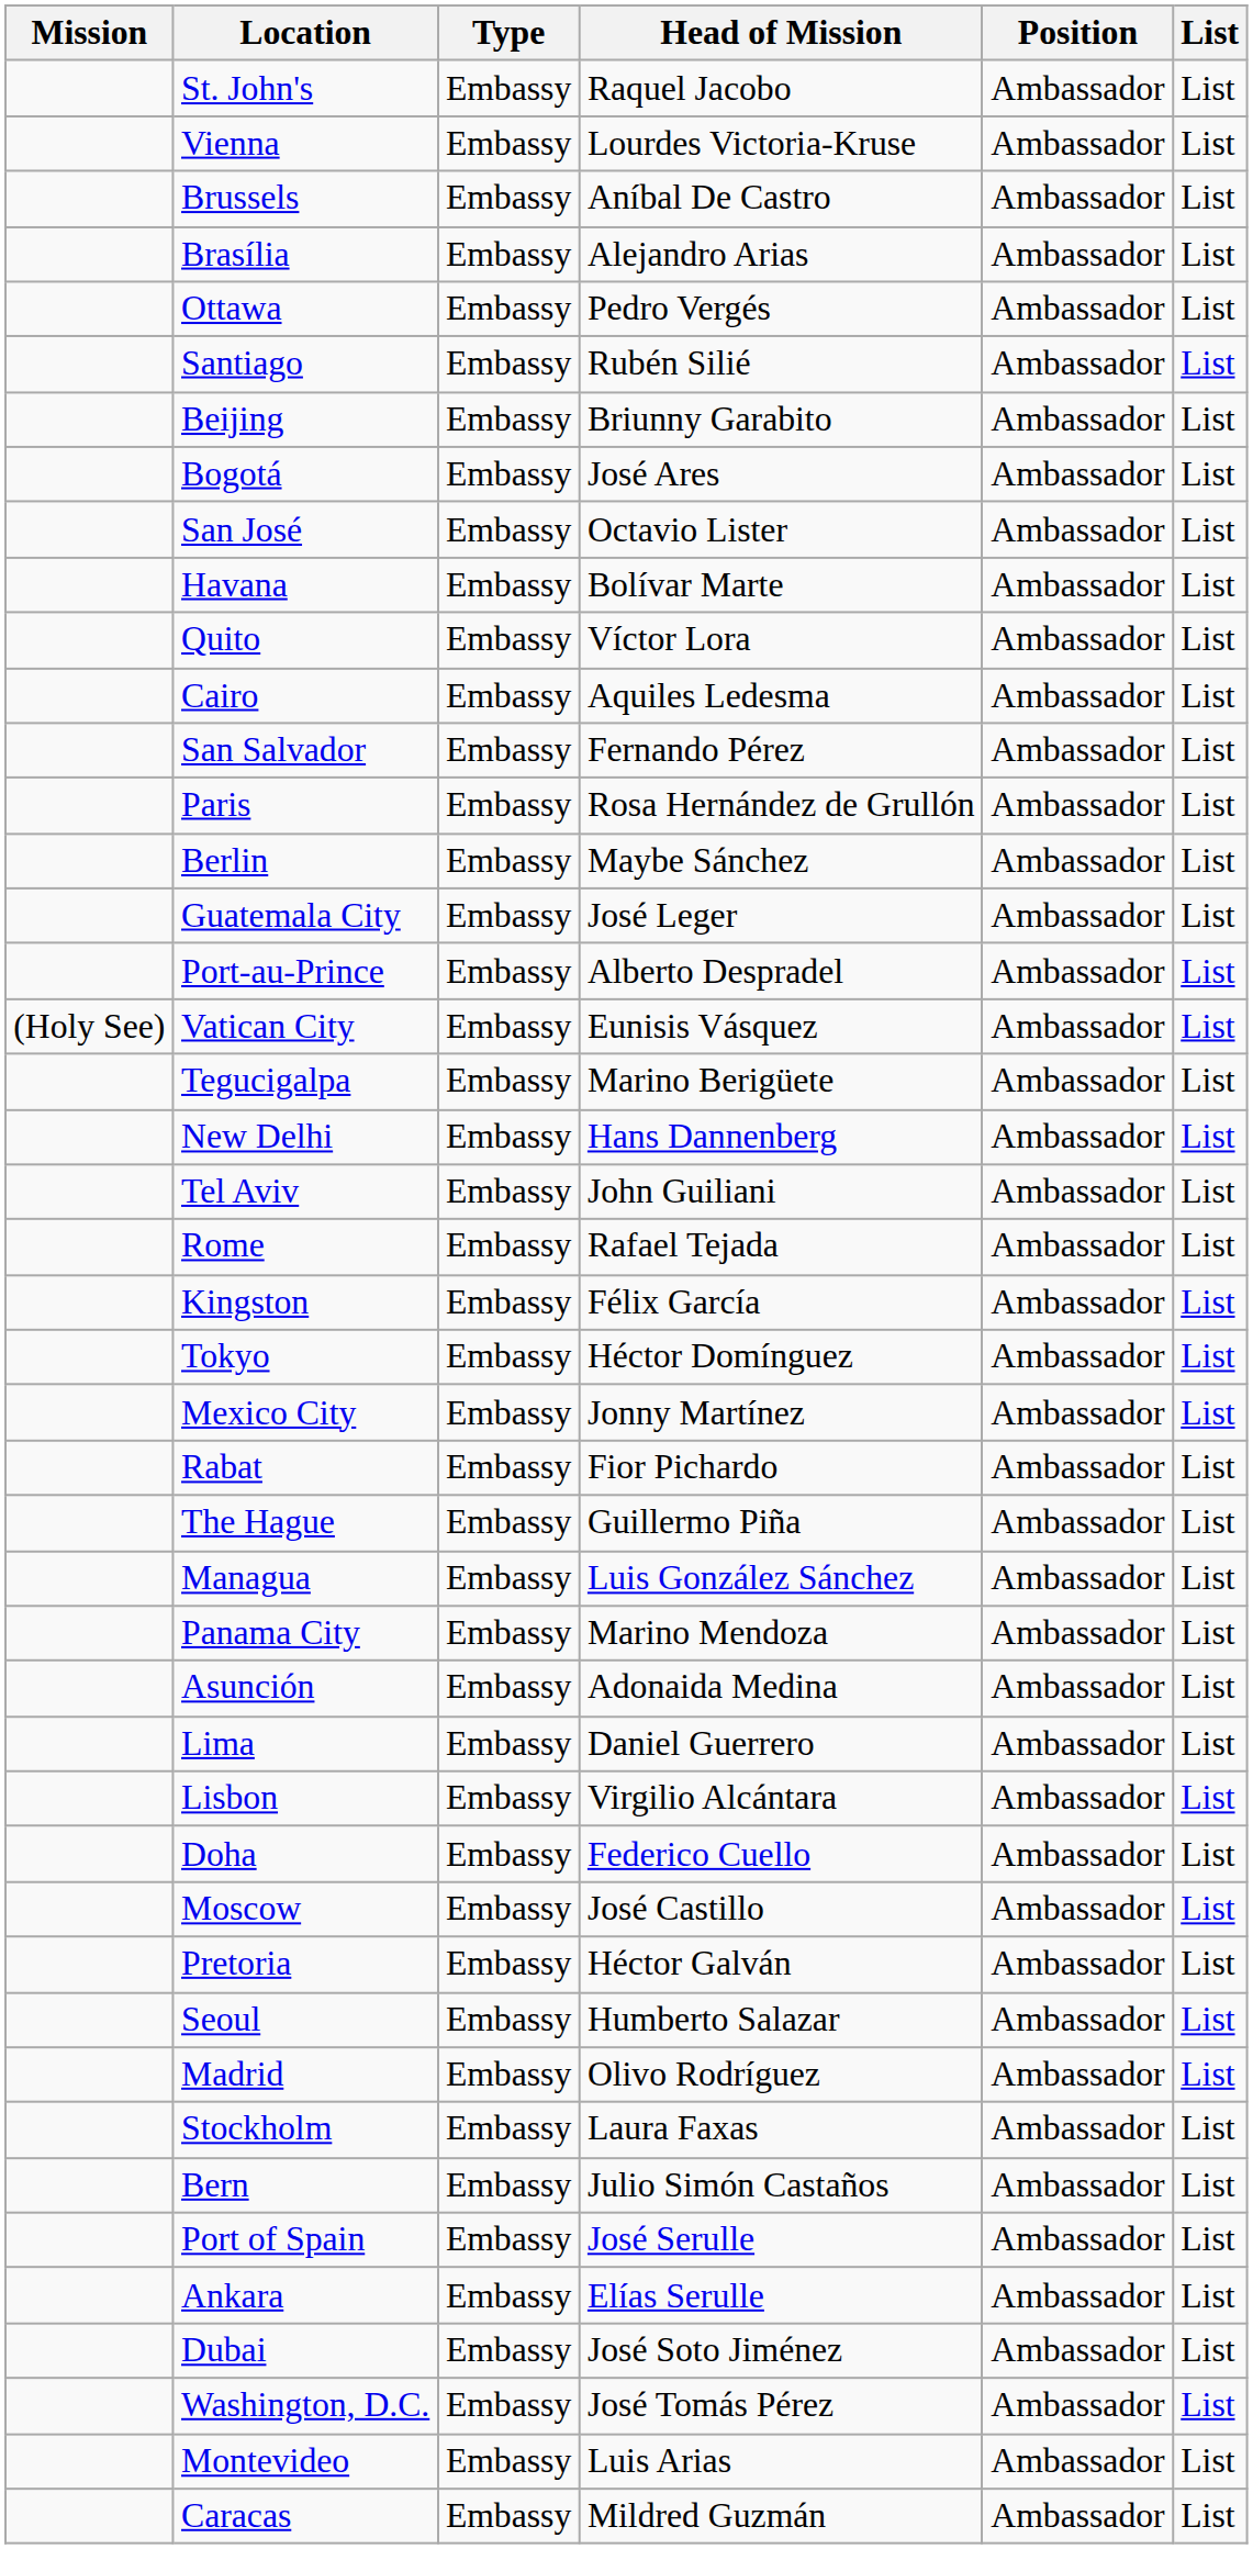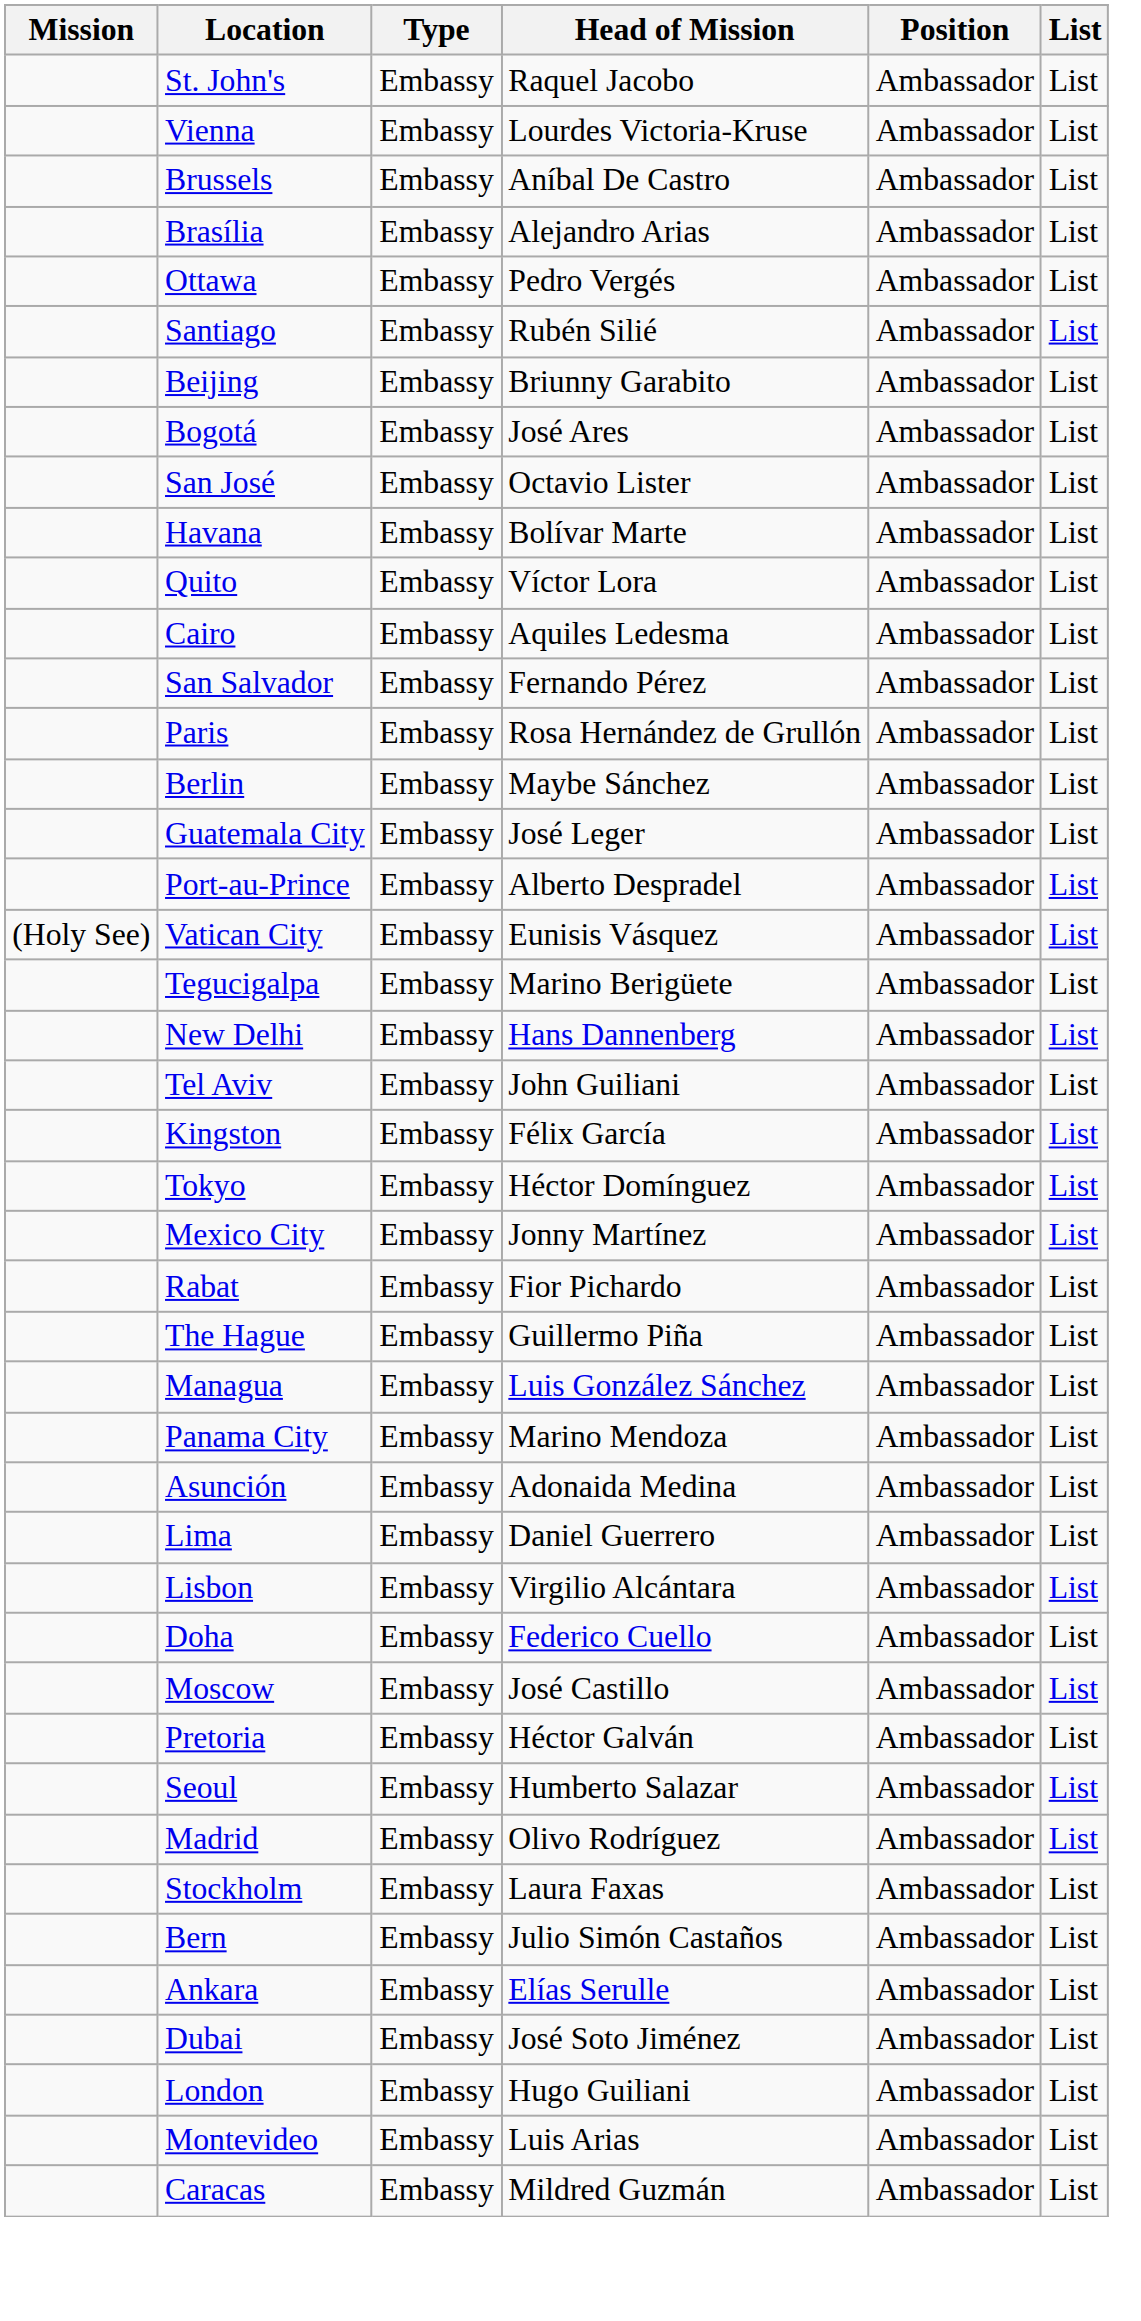- row: Rome | Embassy | Rafael Tejada | Ambassador | List
- row: Port of Spain | Embassy | José Serulle | Ambassador | List
+ row: London | Embassy | Hugo Guiliani | Ambassador | List
- row: Washington, D.C. | Embassy | José Tomás Pérez | Ambassador | List
